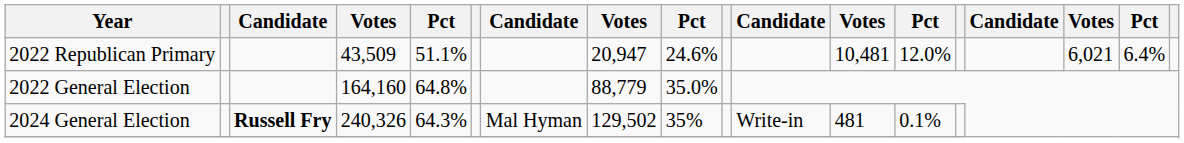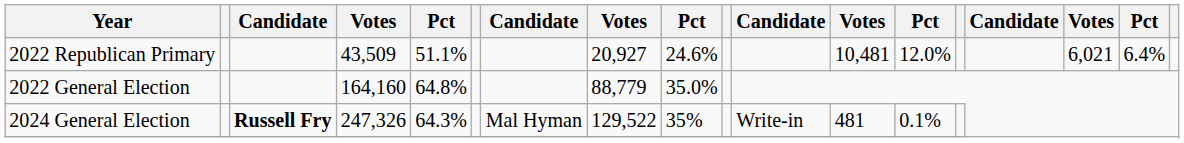2022 Republican Primary | column 8: 20,947 -> 20,927
2024 General Election | column 4: 240,326 -> 247,326
2024 General Election | column 8: 129,502 -> 129,522
